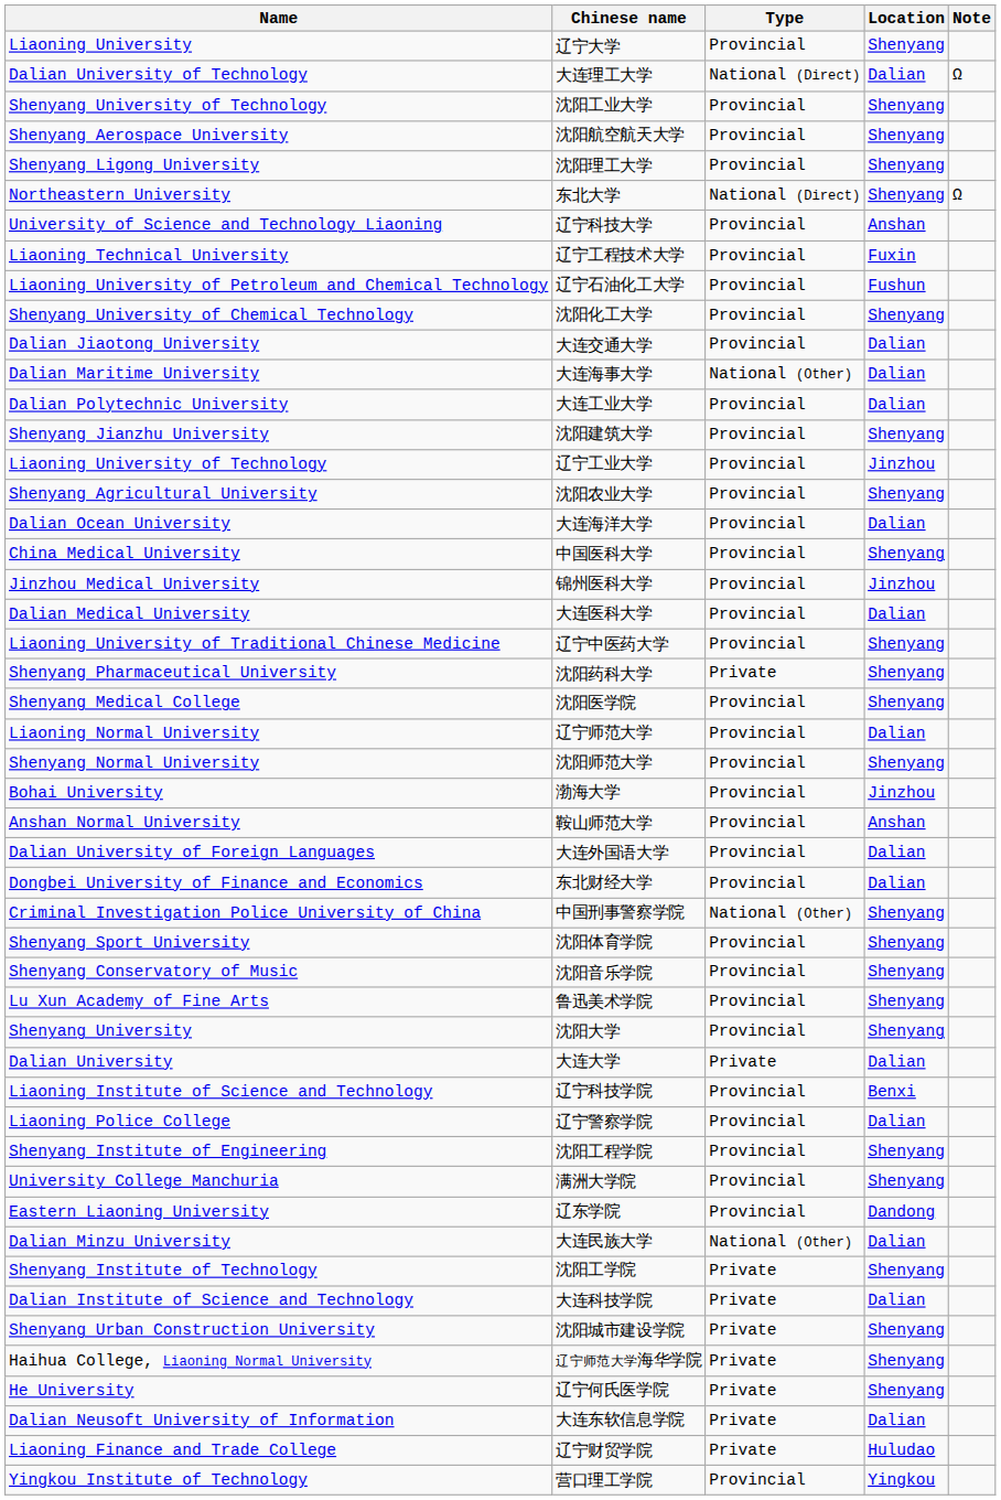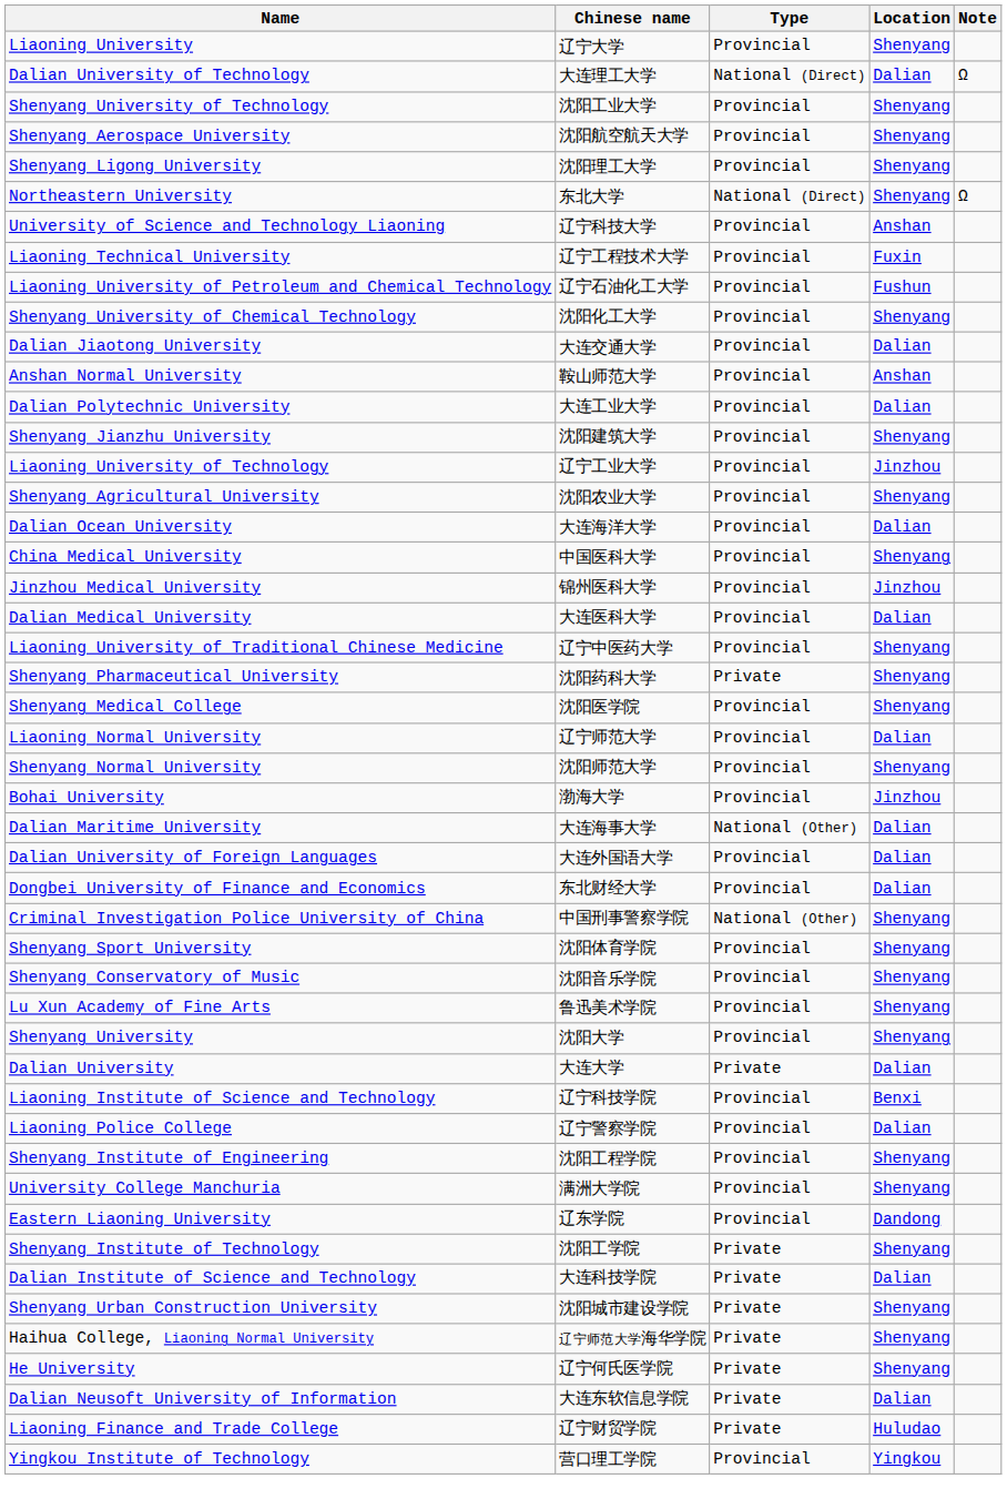rows swapped: Dalian Maritime University <-> Anshan Normal University
- row: Dalian Minzu University | 大连民族大学 | National (Other) | Dalian
